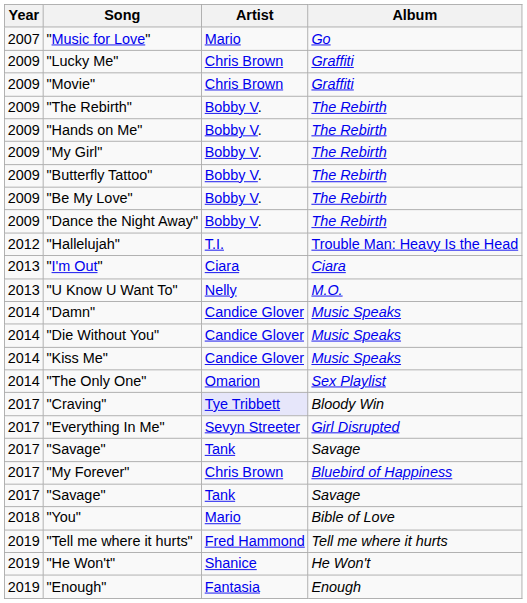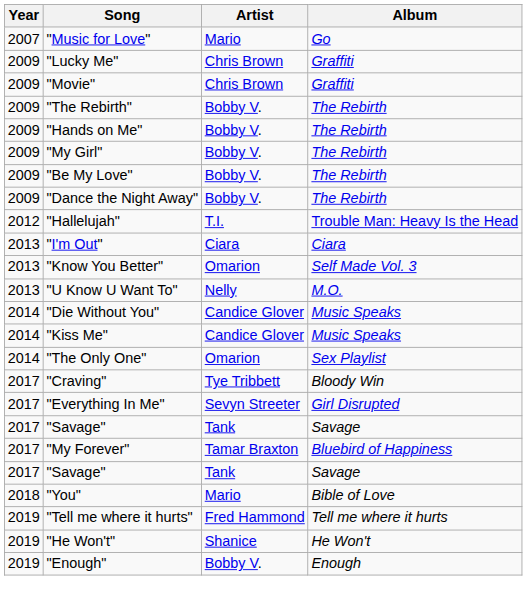- row: 2009 | "Butterfly Tattoo" | Bobby V. | The Rebirth
+ row: 2013 | "Know You Better" | Omarion | Self Made Vol. 3
- row: 2014 | "Damn" | Candice Glover | Music Speaks
"Craving" | Artist: lavender background -> no background
"My Forever" | Artist: Chris Brown -> Tamar Braxton
"Enough" | Artist: Fantasia -> Bobby V.
